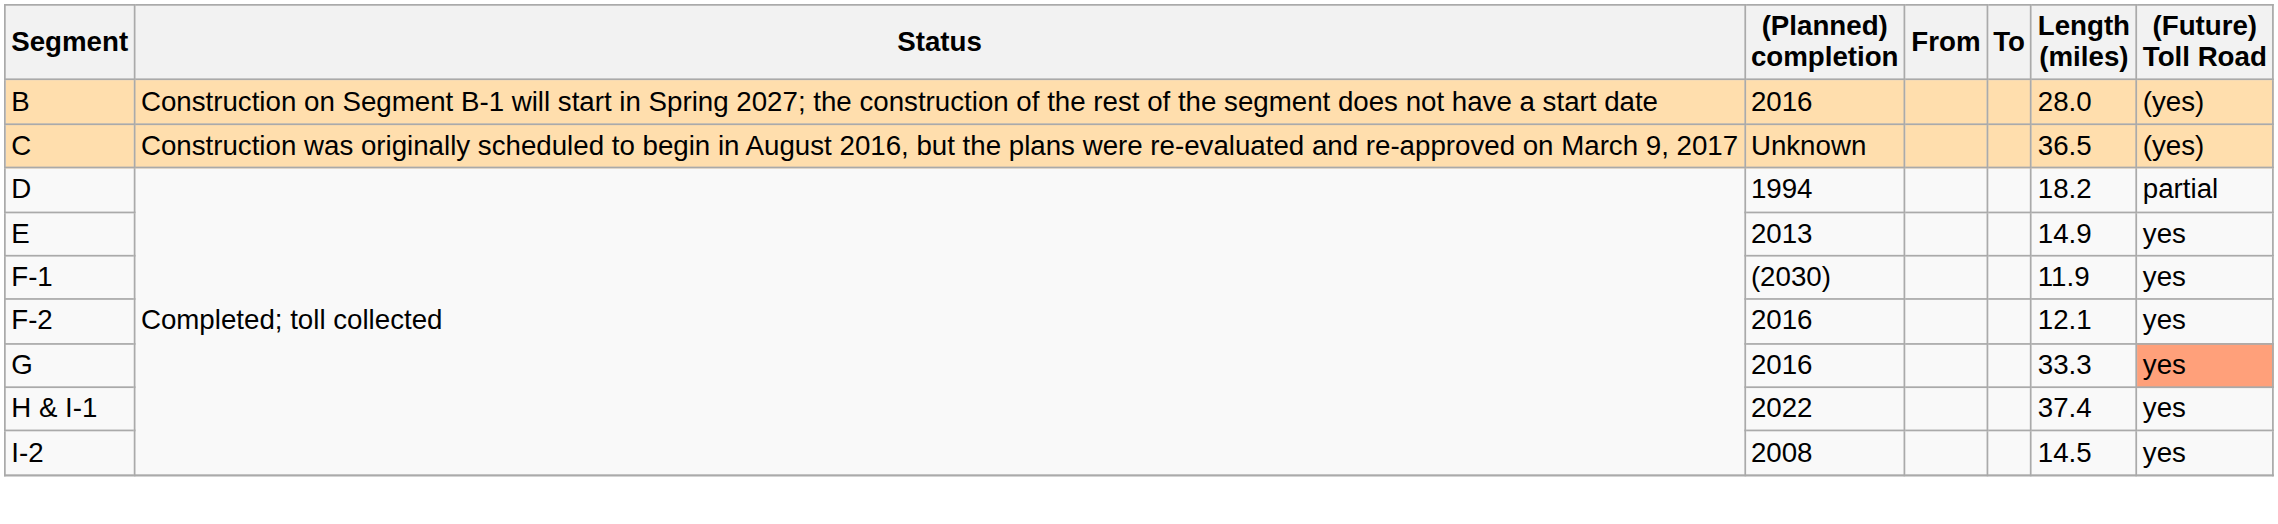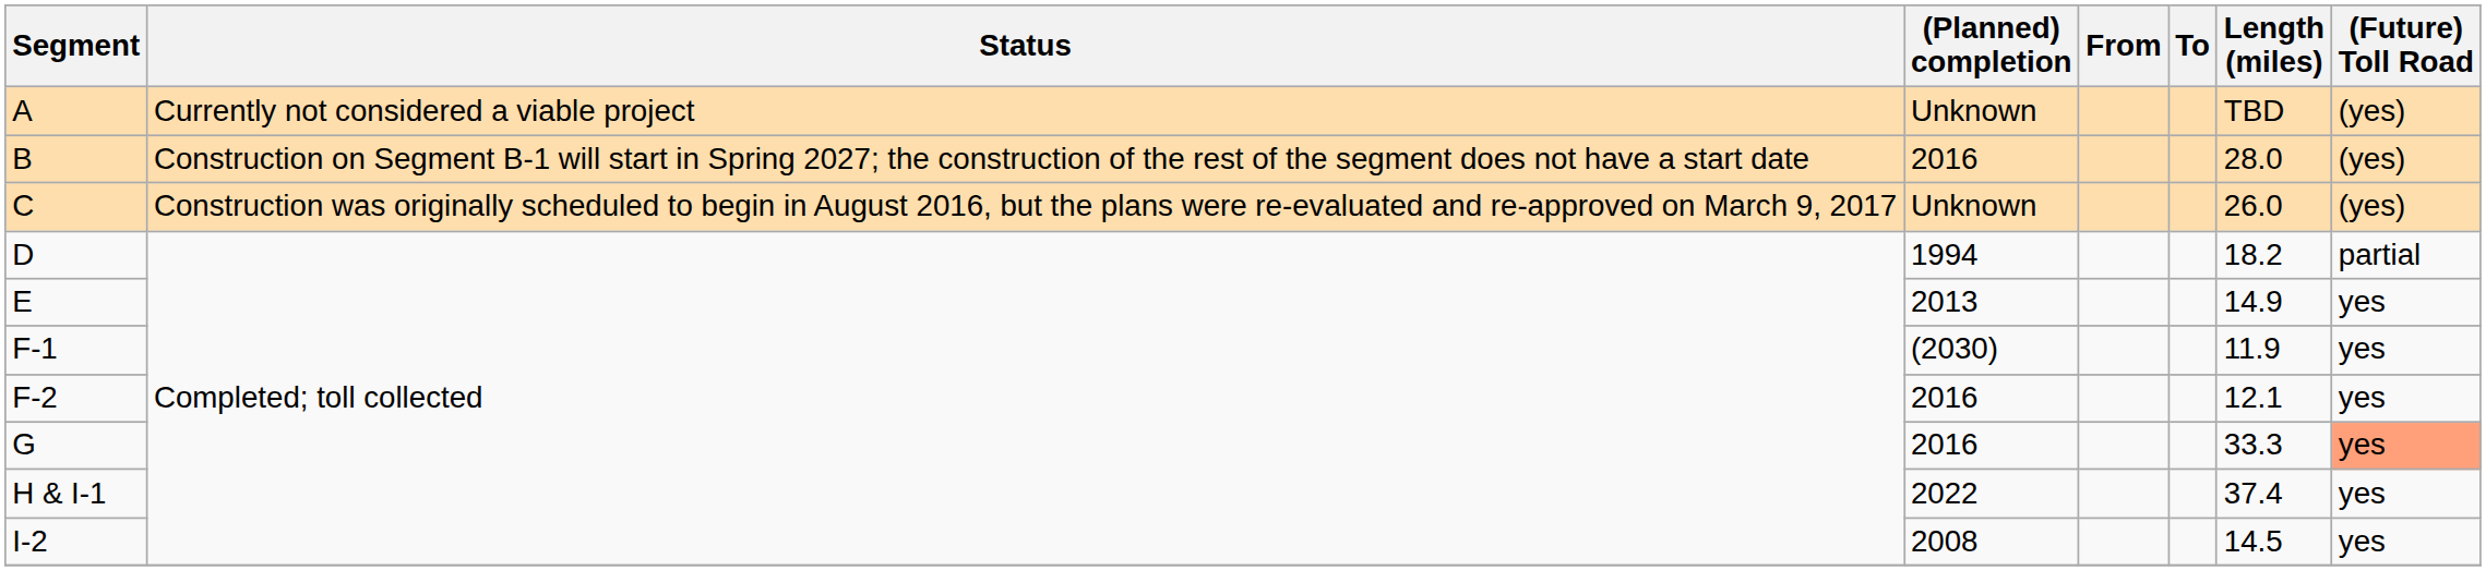+ row: A | Currently not considered a viable project | Unknown | TBD | (yes)
C | Length (miles): 36.5 -> 26.0
